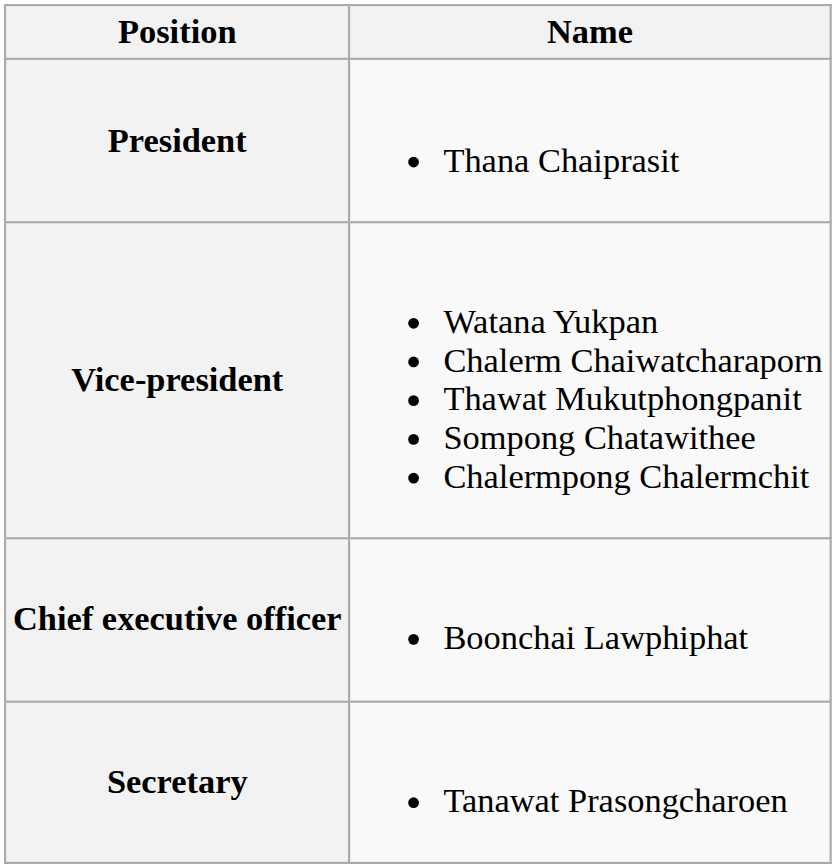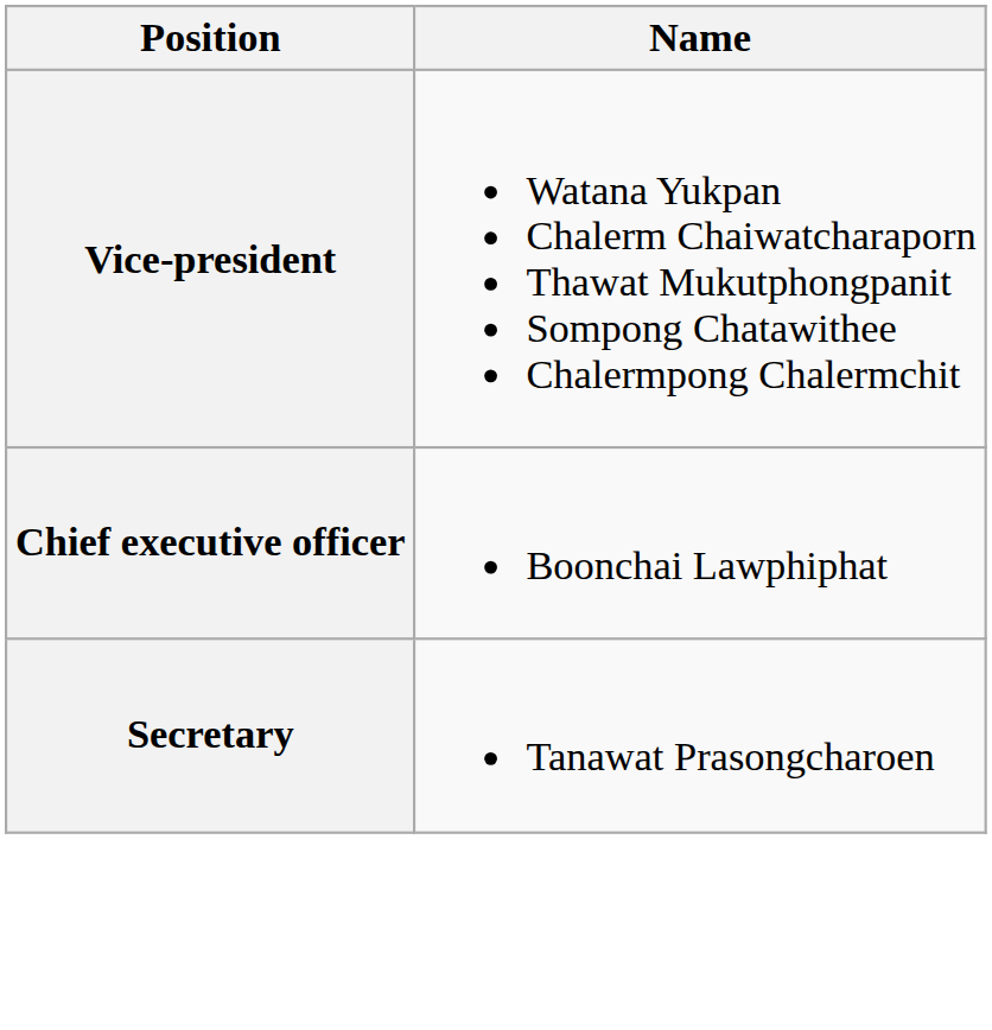- row: President | Thana Chaiprasit
